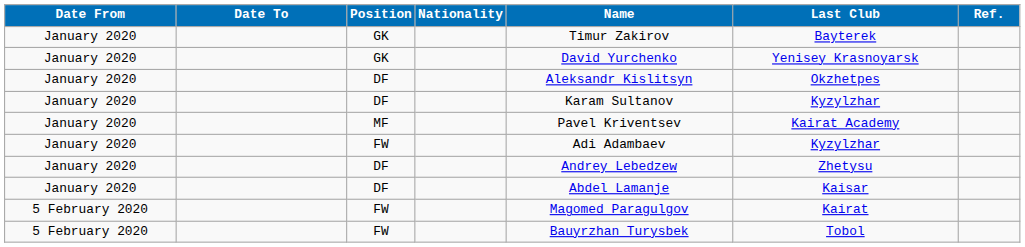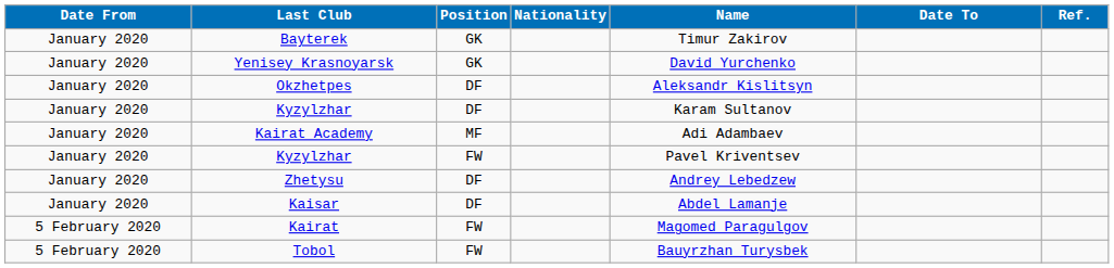columns swapped: Date To <-> Last Club
MF | Name: Pavel Kriventsev -> Adi Adambaev
January 2020 / FW | Name: Adi Adambaev -> Pavel Kriventsev
